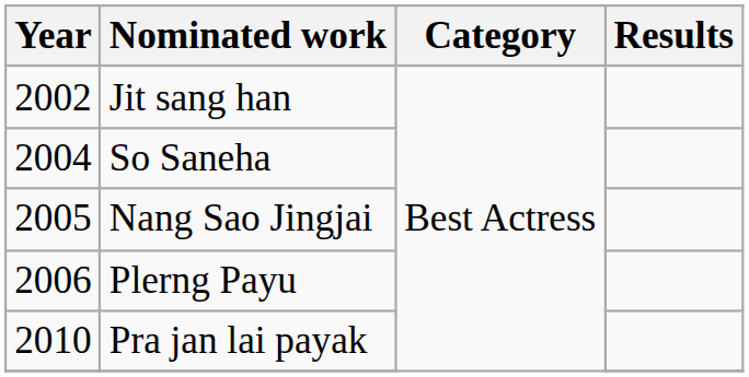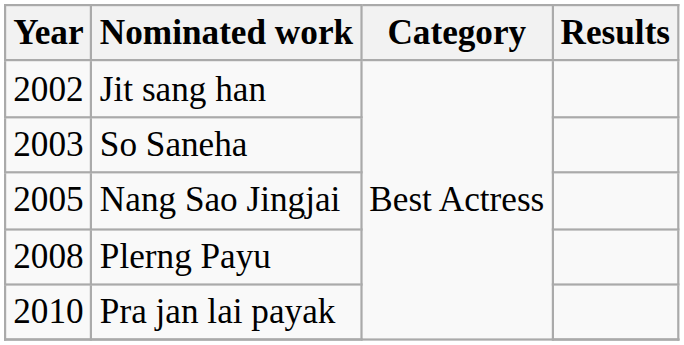So Saneha | Year: 2004 -> 2003
Plerng Payu | Year: 2006 -> 2008
